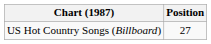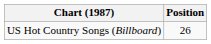US Hot Country Songs (Billboard) | Position: 27 -> 26
